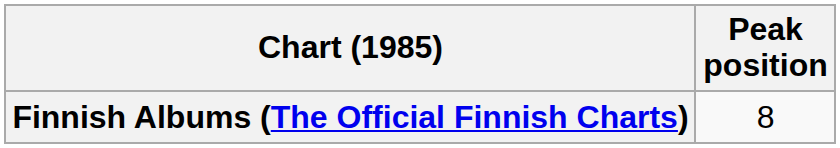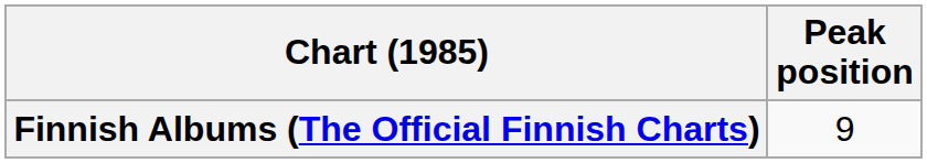Finnish Albums (The Official Finnish Charts) | Peak position: 8 -> 9
